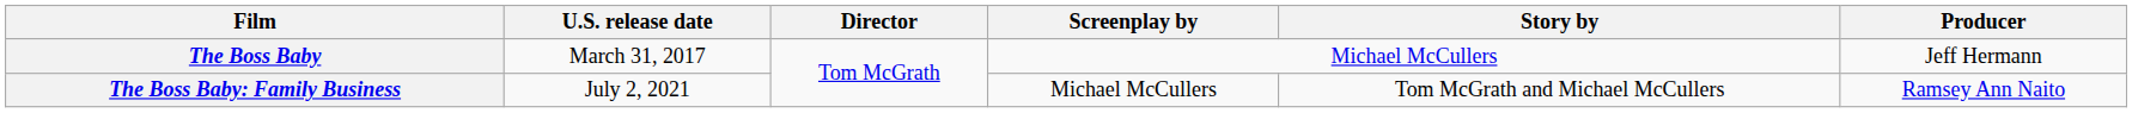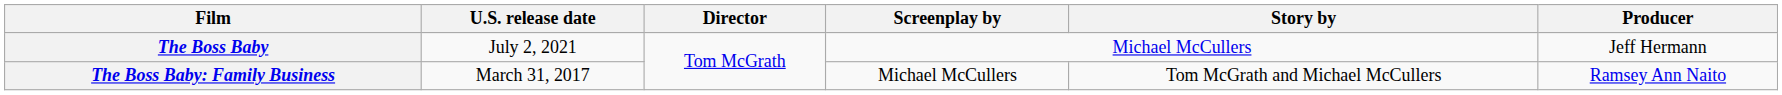The Boss Baby | U.S. release date: March 31, 2017 -> July 2, 2021
The Boss Baby: Family Business | U.S. release date: July 2, 2021 -> March 31, 2017
